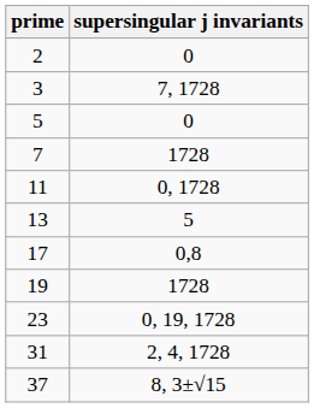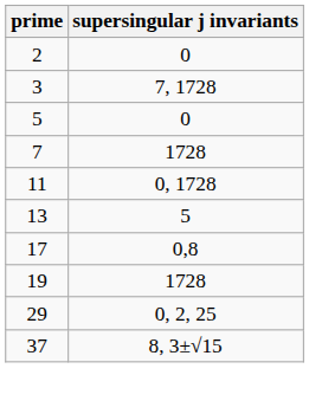- row: 23 | 0, 19, 1728
+ row: 29 | 0, 2, 25
- row: 31 | 2, 4, 1728
